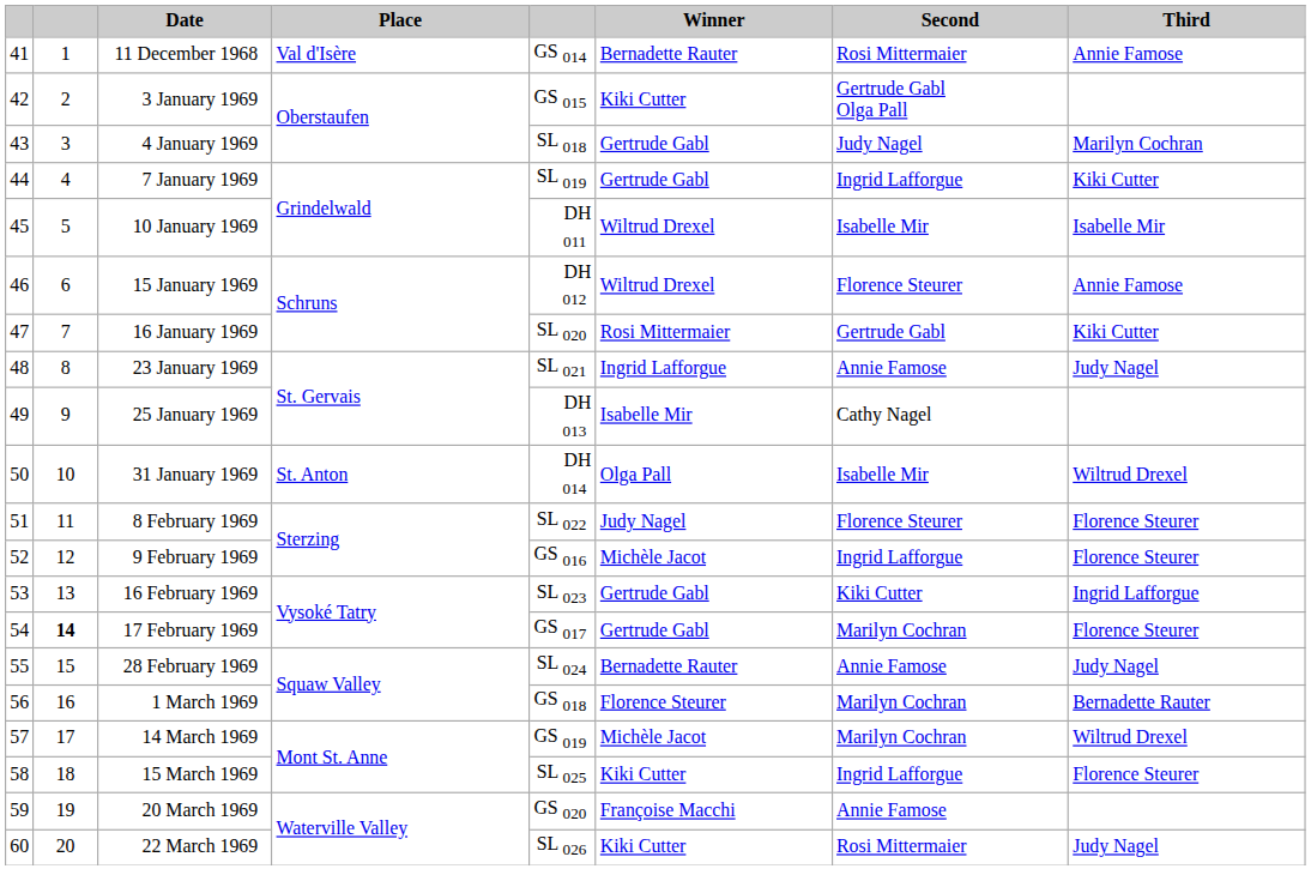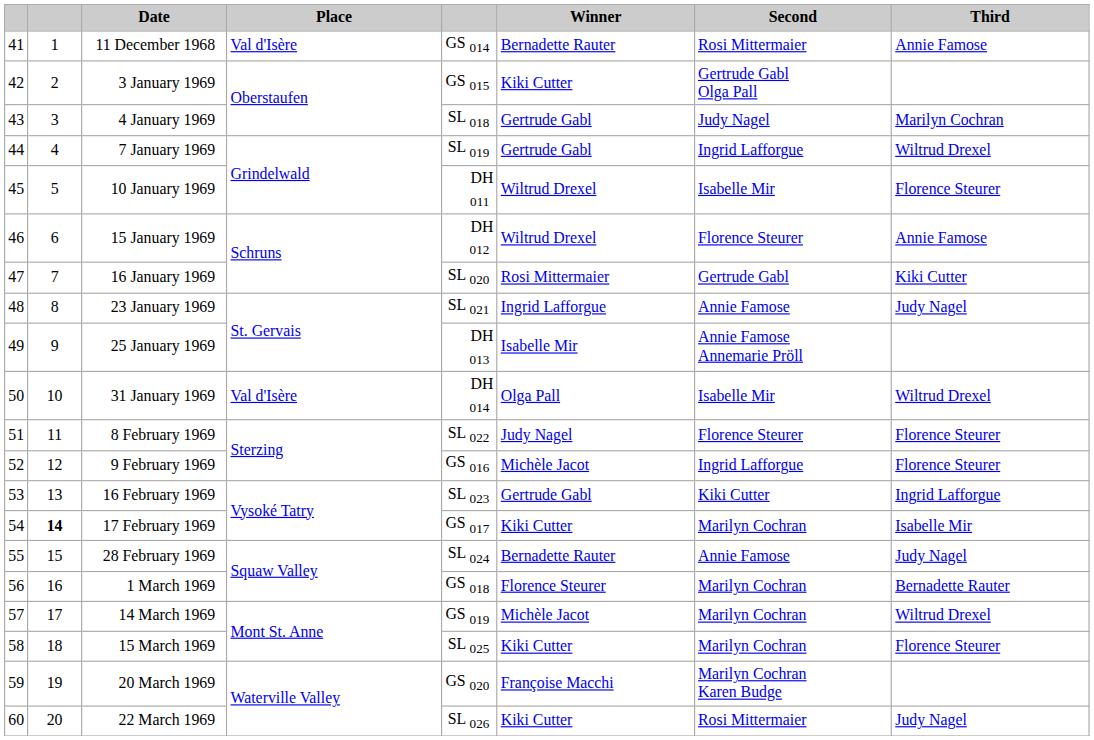7 January 1969 | Third: Kiki Cutter -> Wiltrud Drexel
10 January 1969 | Third: Isabelle Mir -> Florence Steurer
25 January 1969 | Second: Cathy Nagel -> Annie Famose Annemarie Pröll
31 January 1969 | Place: St. Anton -> Val d'Isère
17 February 1969 | Winner: Gertrude Gabl -> Kiki Cutter
17 February 1969 | Third: Florence Steurer -> Isabelle Mir
15 March 1969 | Second: Ingrid Lafforgue -> Marilyn Cochran
20 March 1969 | Second: Annie Famose -> Marilyn Cochran Karen Budge
